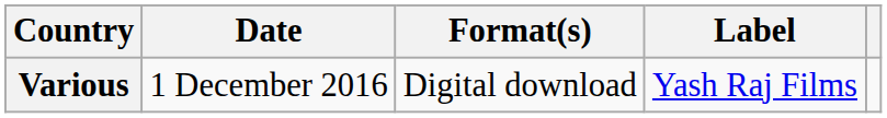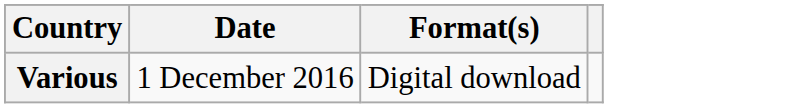- column: Label | Yash Raj Films
